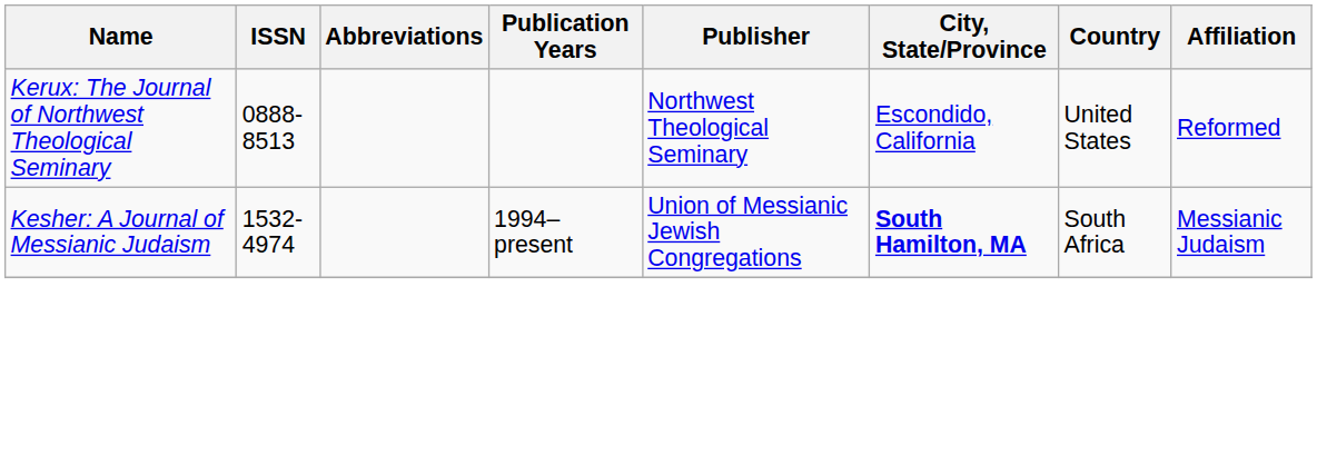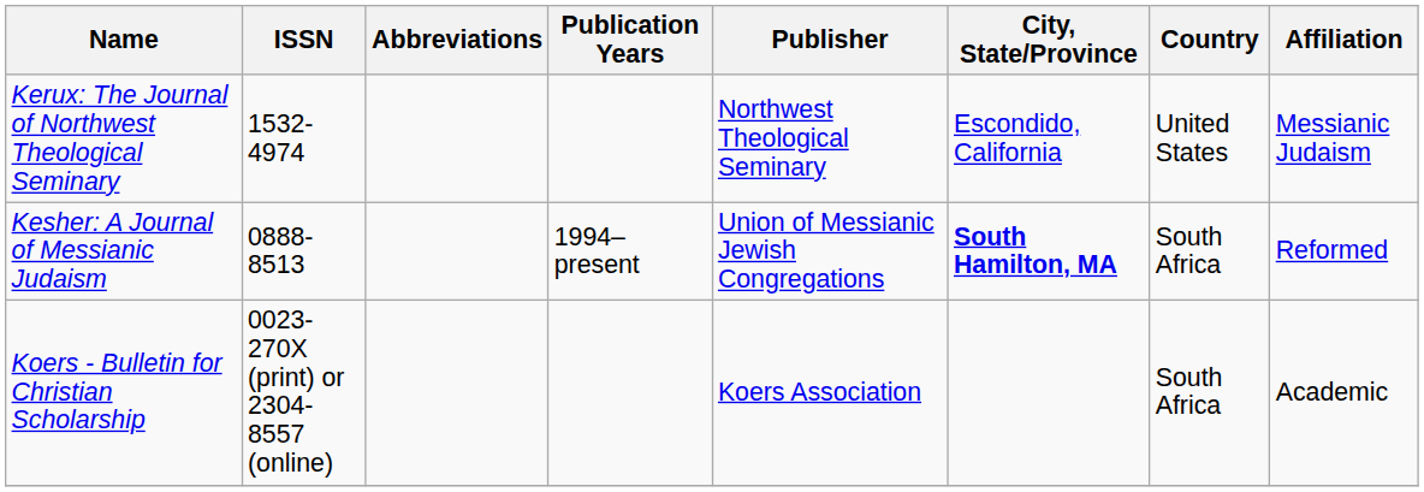Kerux: The Journal of Northwest Theological Seminary | ISSN: 0888-8513 -> 1532-4974
Kerux: The Journal of Northwest Theological Seminary | Affiliation: Reformed -> Messianic Judaism
Kesher: A Journal of Messianic Judaism | ISSN: 1532-4974 -> 0888-8513
Kesher: A Journal of Messianic Judaism | Affiliation: Messianic Judaism -> Reformed
+ row: Koers - Bulletin for Christian Scholarship | 0023-270X (print) or 2304-8557 (online) | Koers Association | South Africa | Academic
